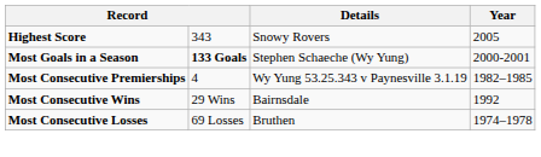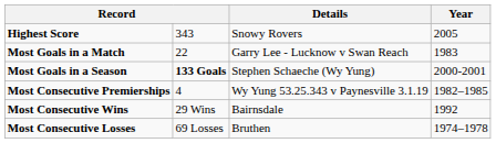+ row: Most Goals in a Match | 22 | Garry Lee - Lucknow v Swan Reach | 1983
